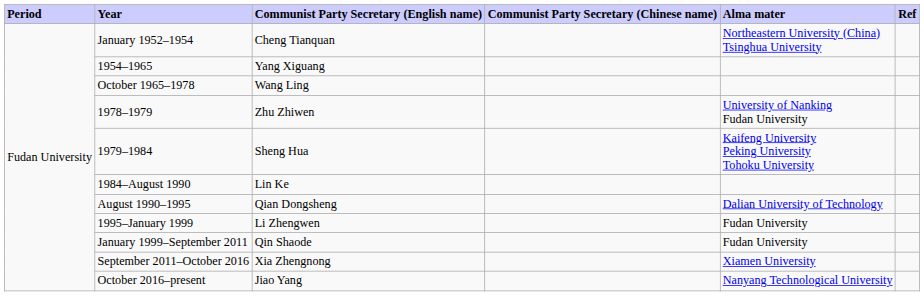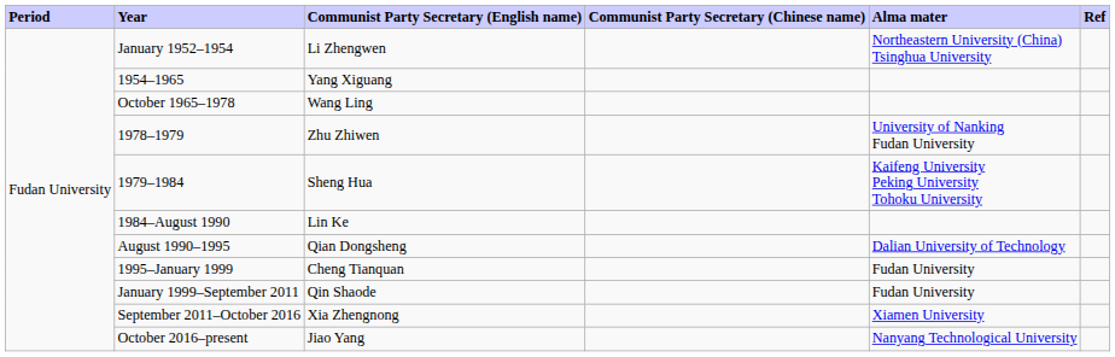January 1952–1954 | Communist Party Secretary (English name): Cheng Tianquan -> Li Zhengwen
1995–January 1999 | Communist Party Secretary (English name): Li Zhengwen -> Cheng Tianquan
